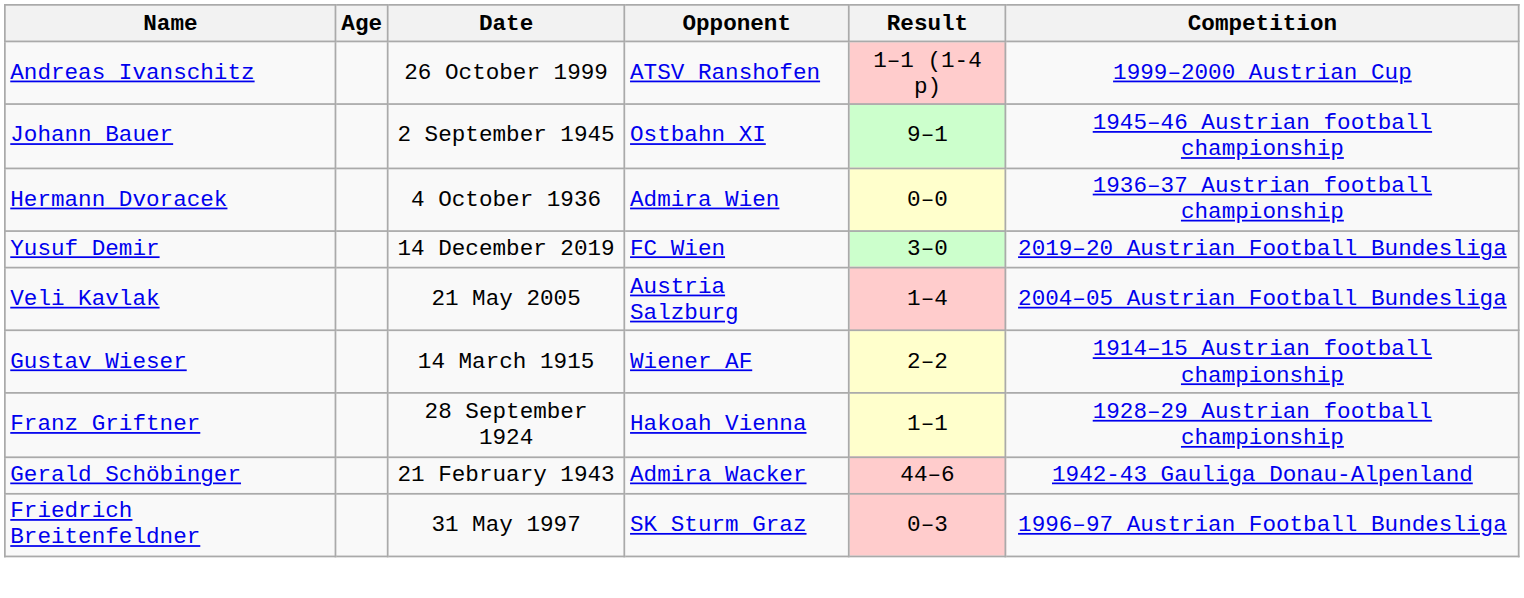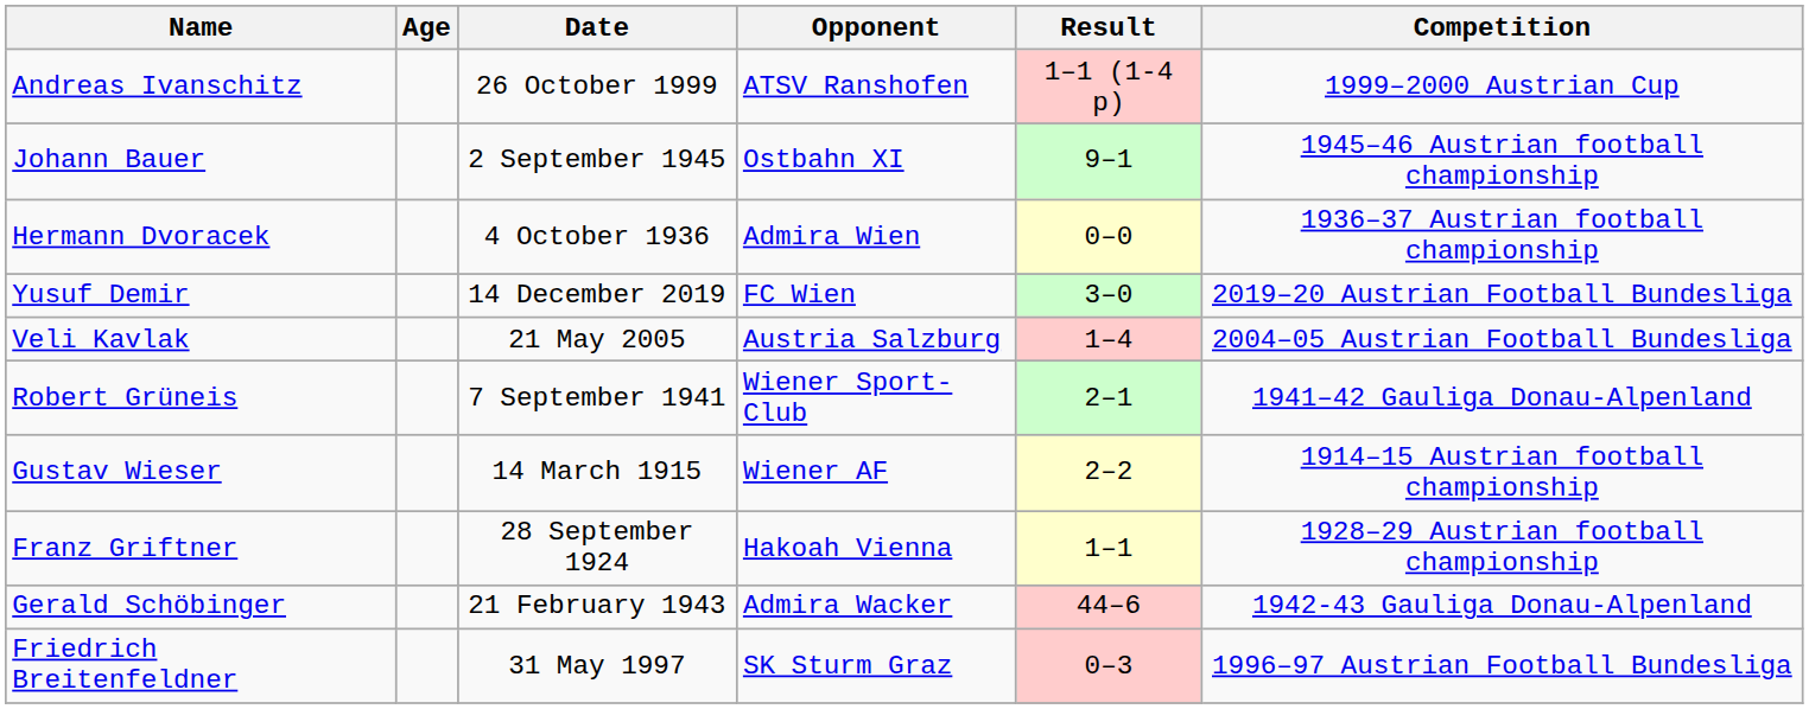+ row: Robert Grüneis | 7 September 1941 | Wiener Sport-Club | 2–1 | 1941–42 Gauliga Donau-Alpenland
